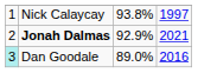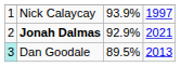Nick Calaycay | column 3: 93.8% -> 93.9%
Dan Goodale | column 3: 89.0% -> 89.5%
Dan Goodale | column 4: 2016 -> 2013
